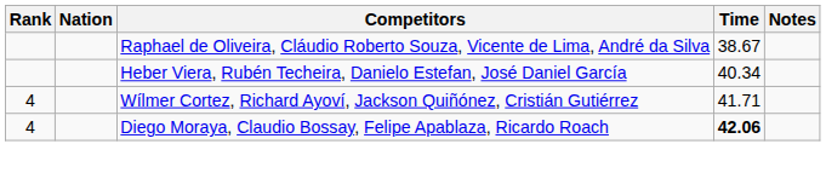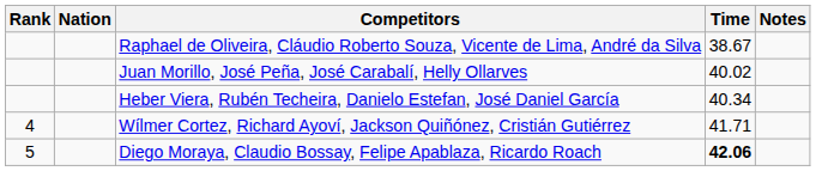+ row: Juan Morillo, José Peña, José Carabalí, Helly Ollarves | 40.02
Diego Moraya, Claudio Bossay, Felipe Apablaza, Ricardo Roach | Rank: 4 -> 5
